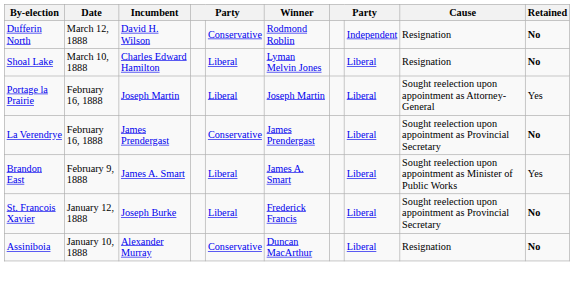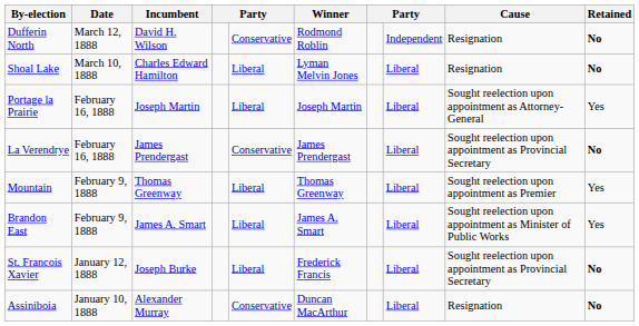+ row: Mountain | February 9, 1888 | Thomas Greenway | Liberal | Thomas Greenway | Liberal | Sought reelection upon appointment as Premier | Yes
